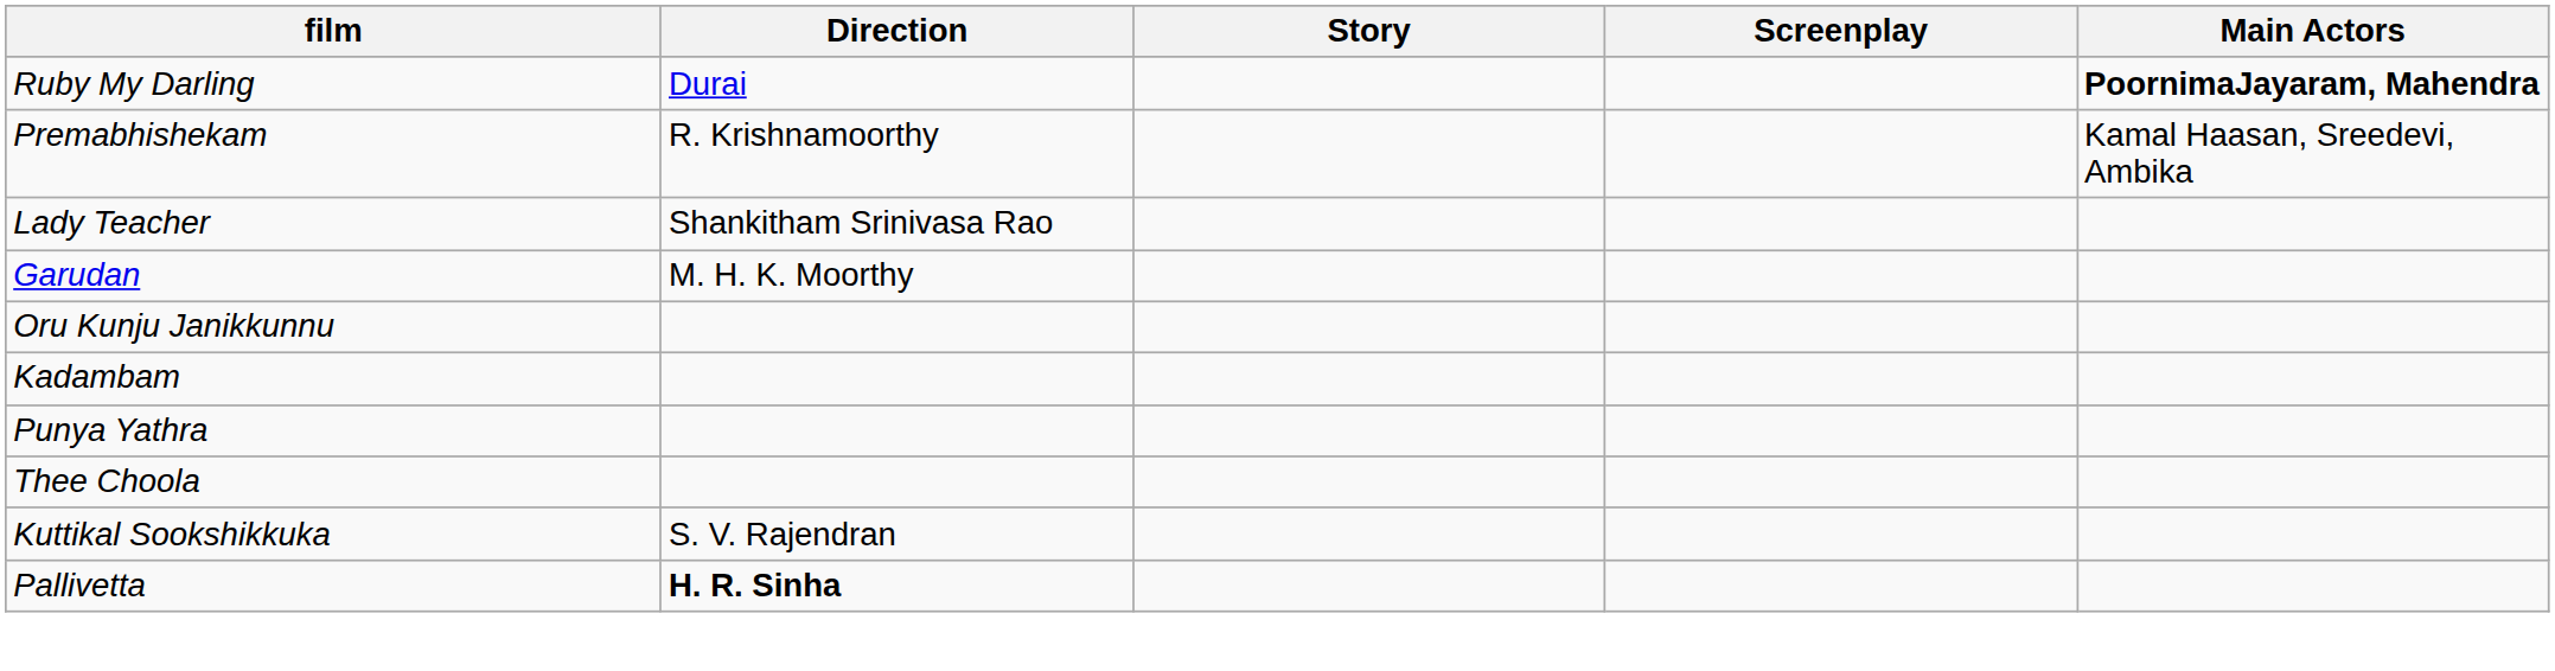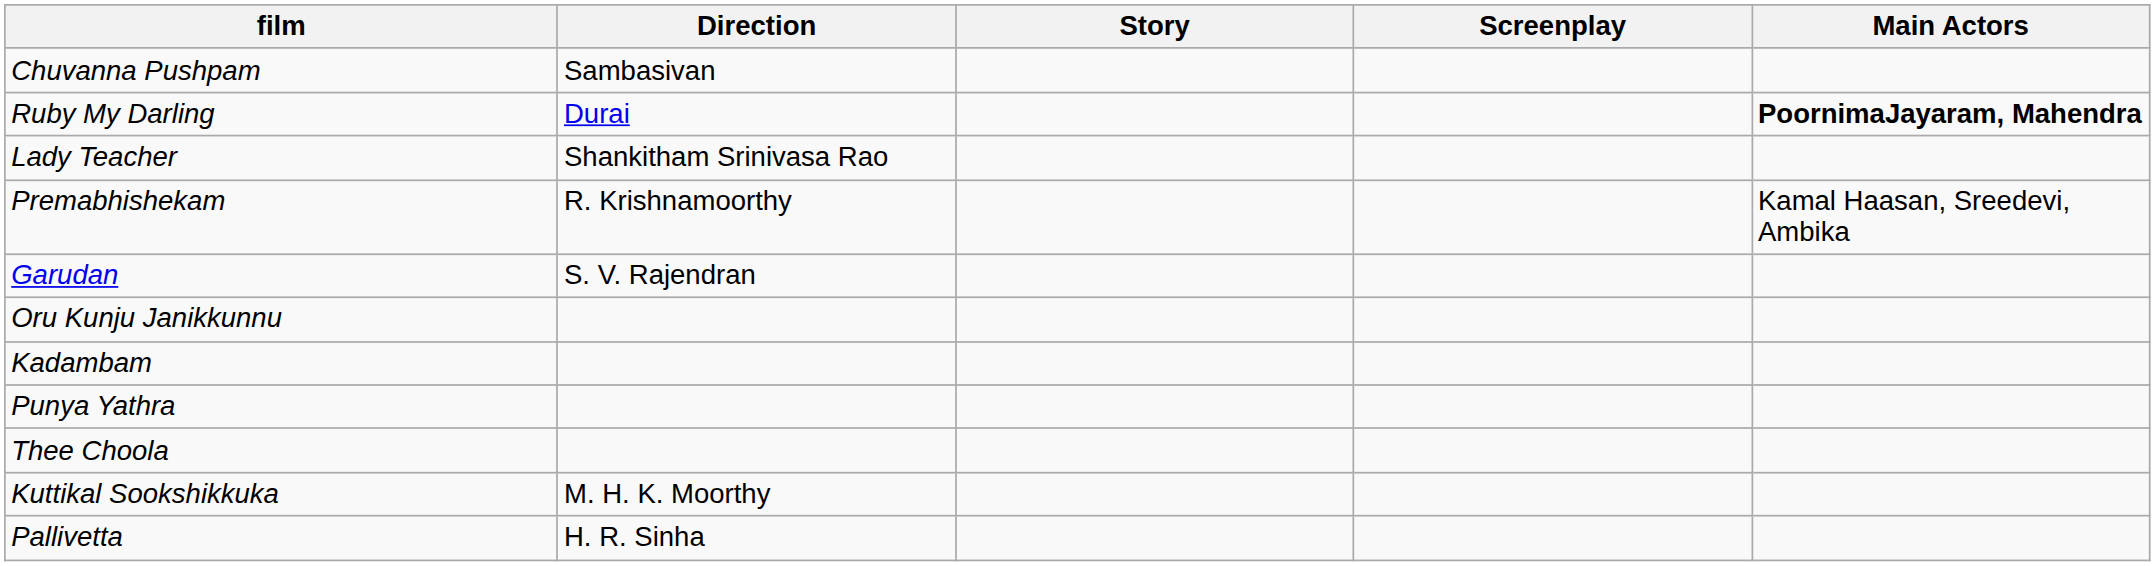+ row: Chuvanna Pushpam | Sambasivan
rows swapped: Premabhishekam <-> Lady Teacher
Garudan | Direction: M. H. K. Moorthy -> S. V. Rajendran
Kuttikal Sookshikkuka | Direction: S. V. Rajendran -> M. H. K. Moorthy
Pallivetta | Direction: bold -> normal
